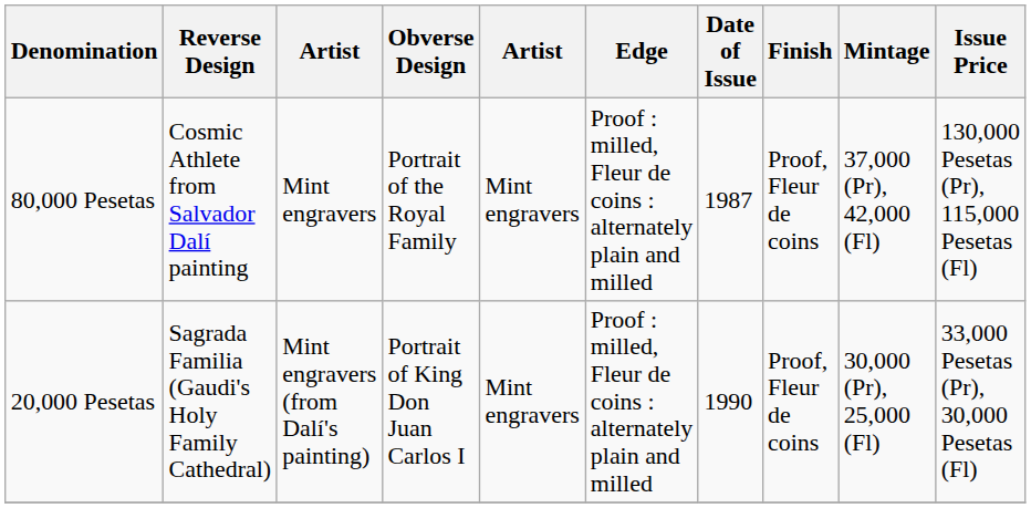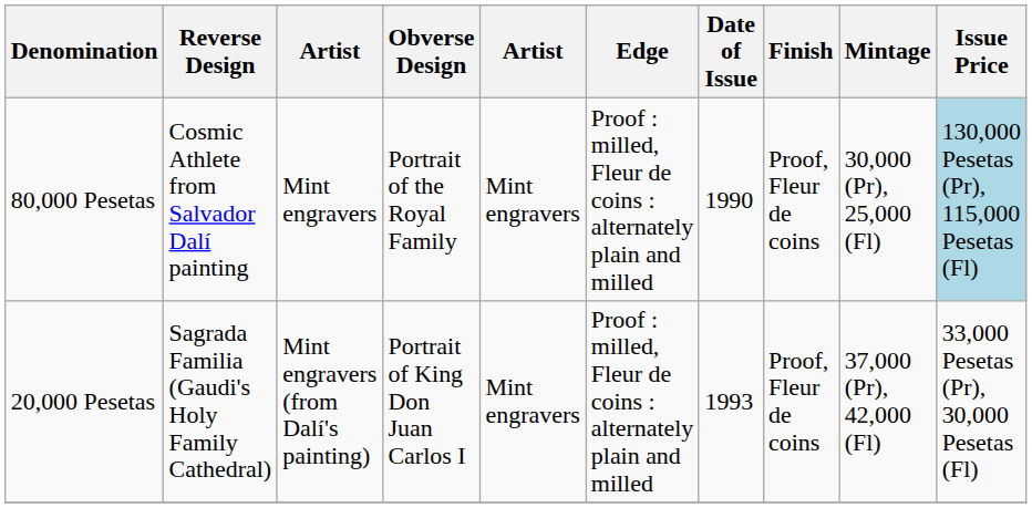80,000 Pesetas | Date of Issue: 1987 -> 1990
80,000 Pesetas | Mintage: 37,000 (Pr), 42,000 (Fl) -> 30,000 (Pr), 25,000 (Fl)
80,000 Pesetas | Issue Price: no background -> lightblue background
20,000 Pesetas | Date of Issue: 1990 -> 1993
20,000 Pesetas | Mintage: 30,000 (Pr), 25,000 (Fl) -> 37,000 (Pr), 42,000 (Fl)
